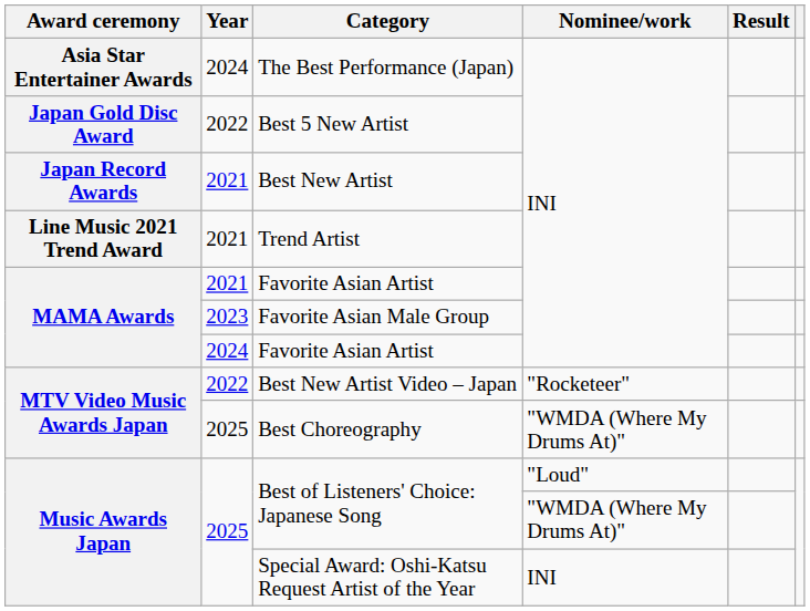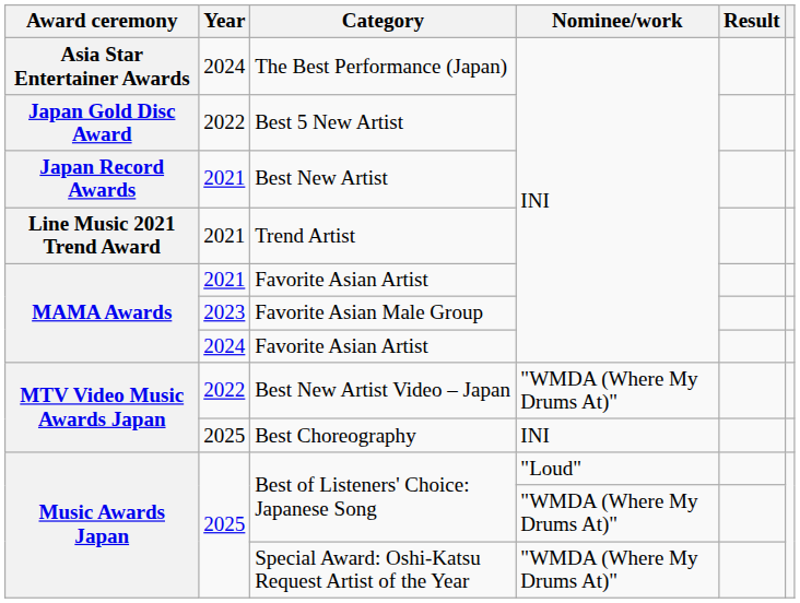Best New Artist Video – Japan | Nominee/work: "Rocketeer" -> "WMDA (Where My Drums At)"
Best Choreography | Nominee/work: "WMDA (Where My Drums At)" -> INI
Special Award: Oshi-Katsu Request Artist of the Year | Nominee/work: INI -> "WMDA (Where My Drums At)"
